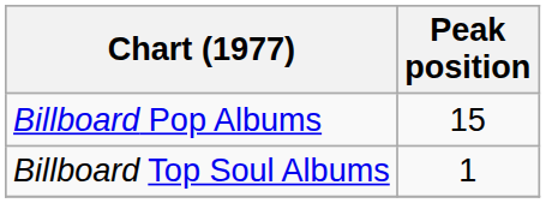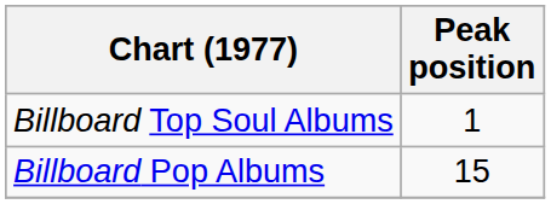rows swapped: Billboard Pop Albums <-> Billboard Top Soul Albums
